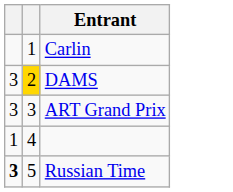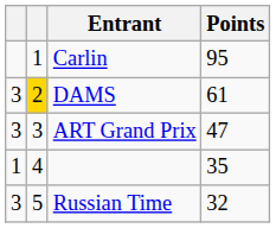+ column: Points | 95 | 61 | 47 | 35 | 32
Russian Time | column 1: bold -> normal
